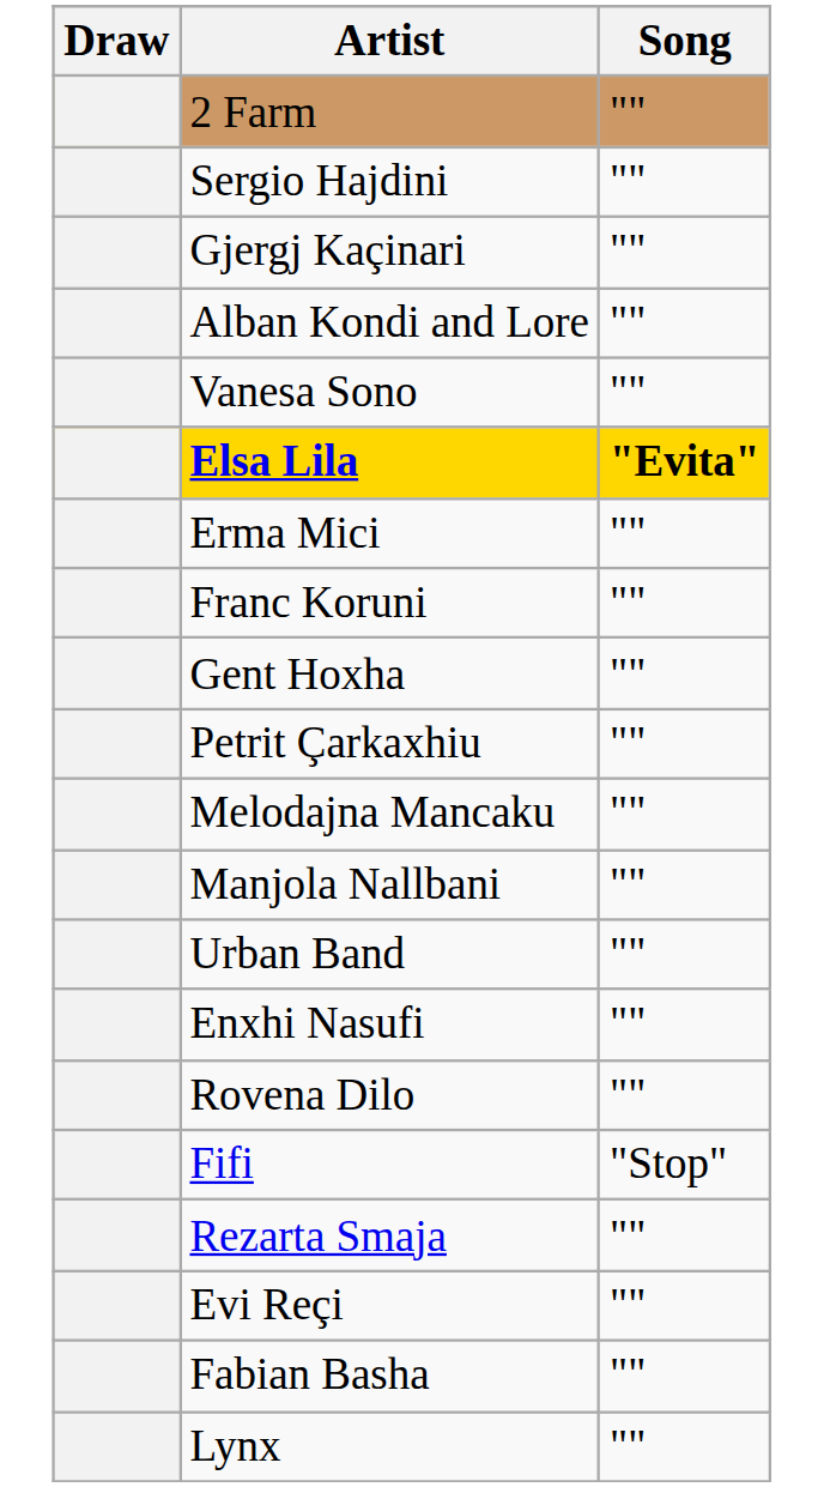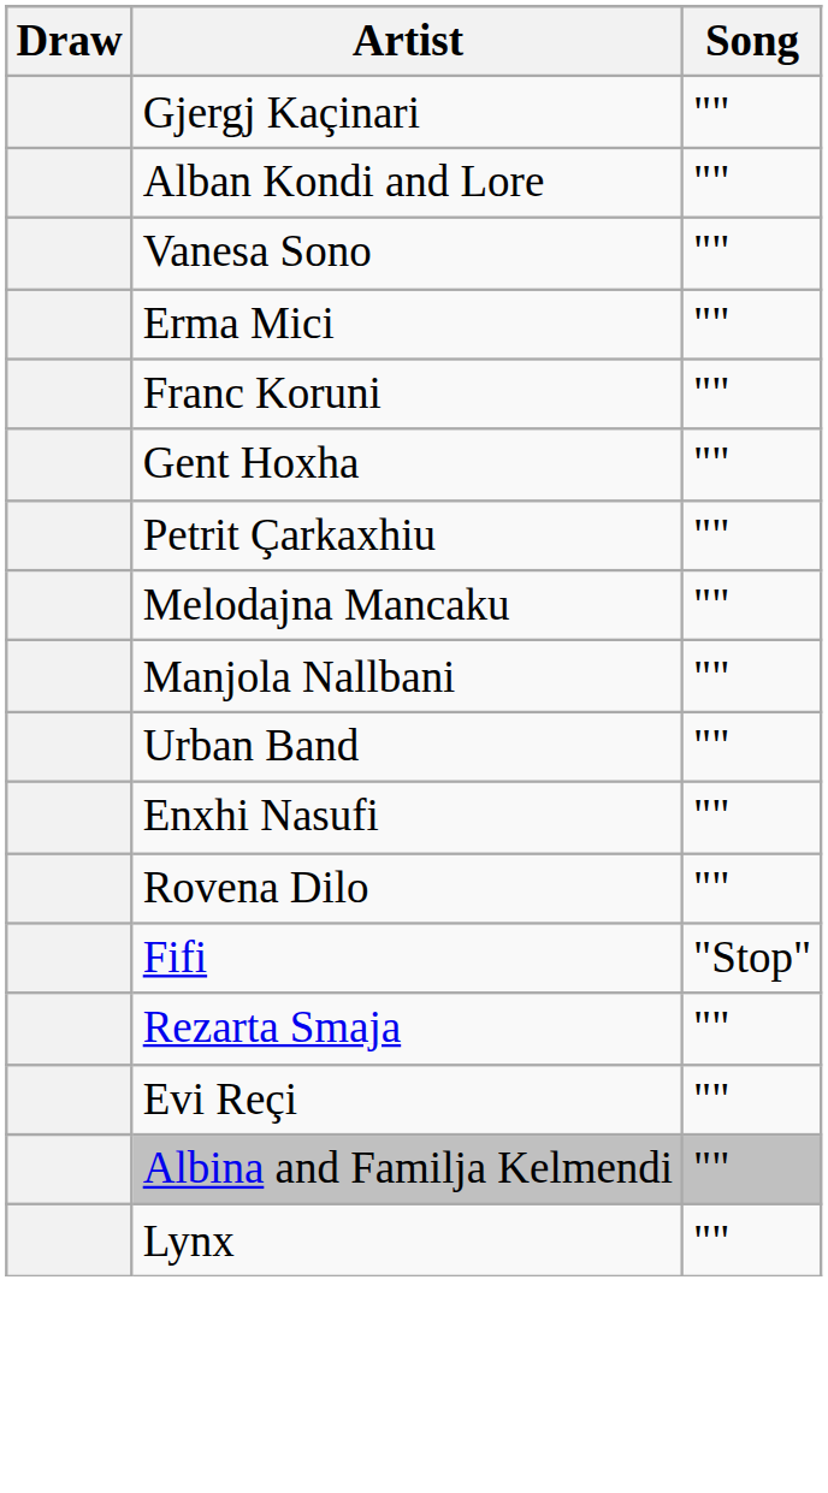- row: 2 Farm | ""
- row: Sergio Hajdini | ""
- row: Elsa Lila | "Evita"
- row: Fabian Basha | ""
+ row: Albina and Familja Kelmendi | ""
